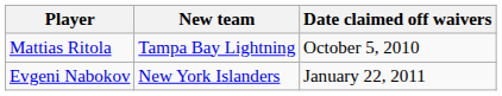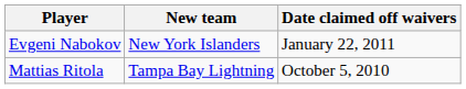rows swapped: Mattias Ritola <-> Evgeni Nabokov
